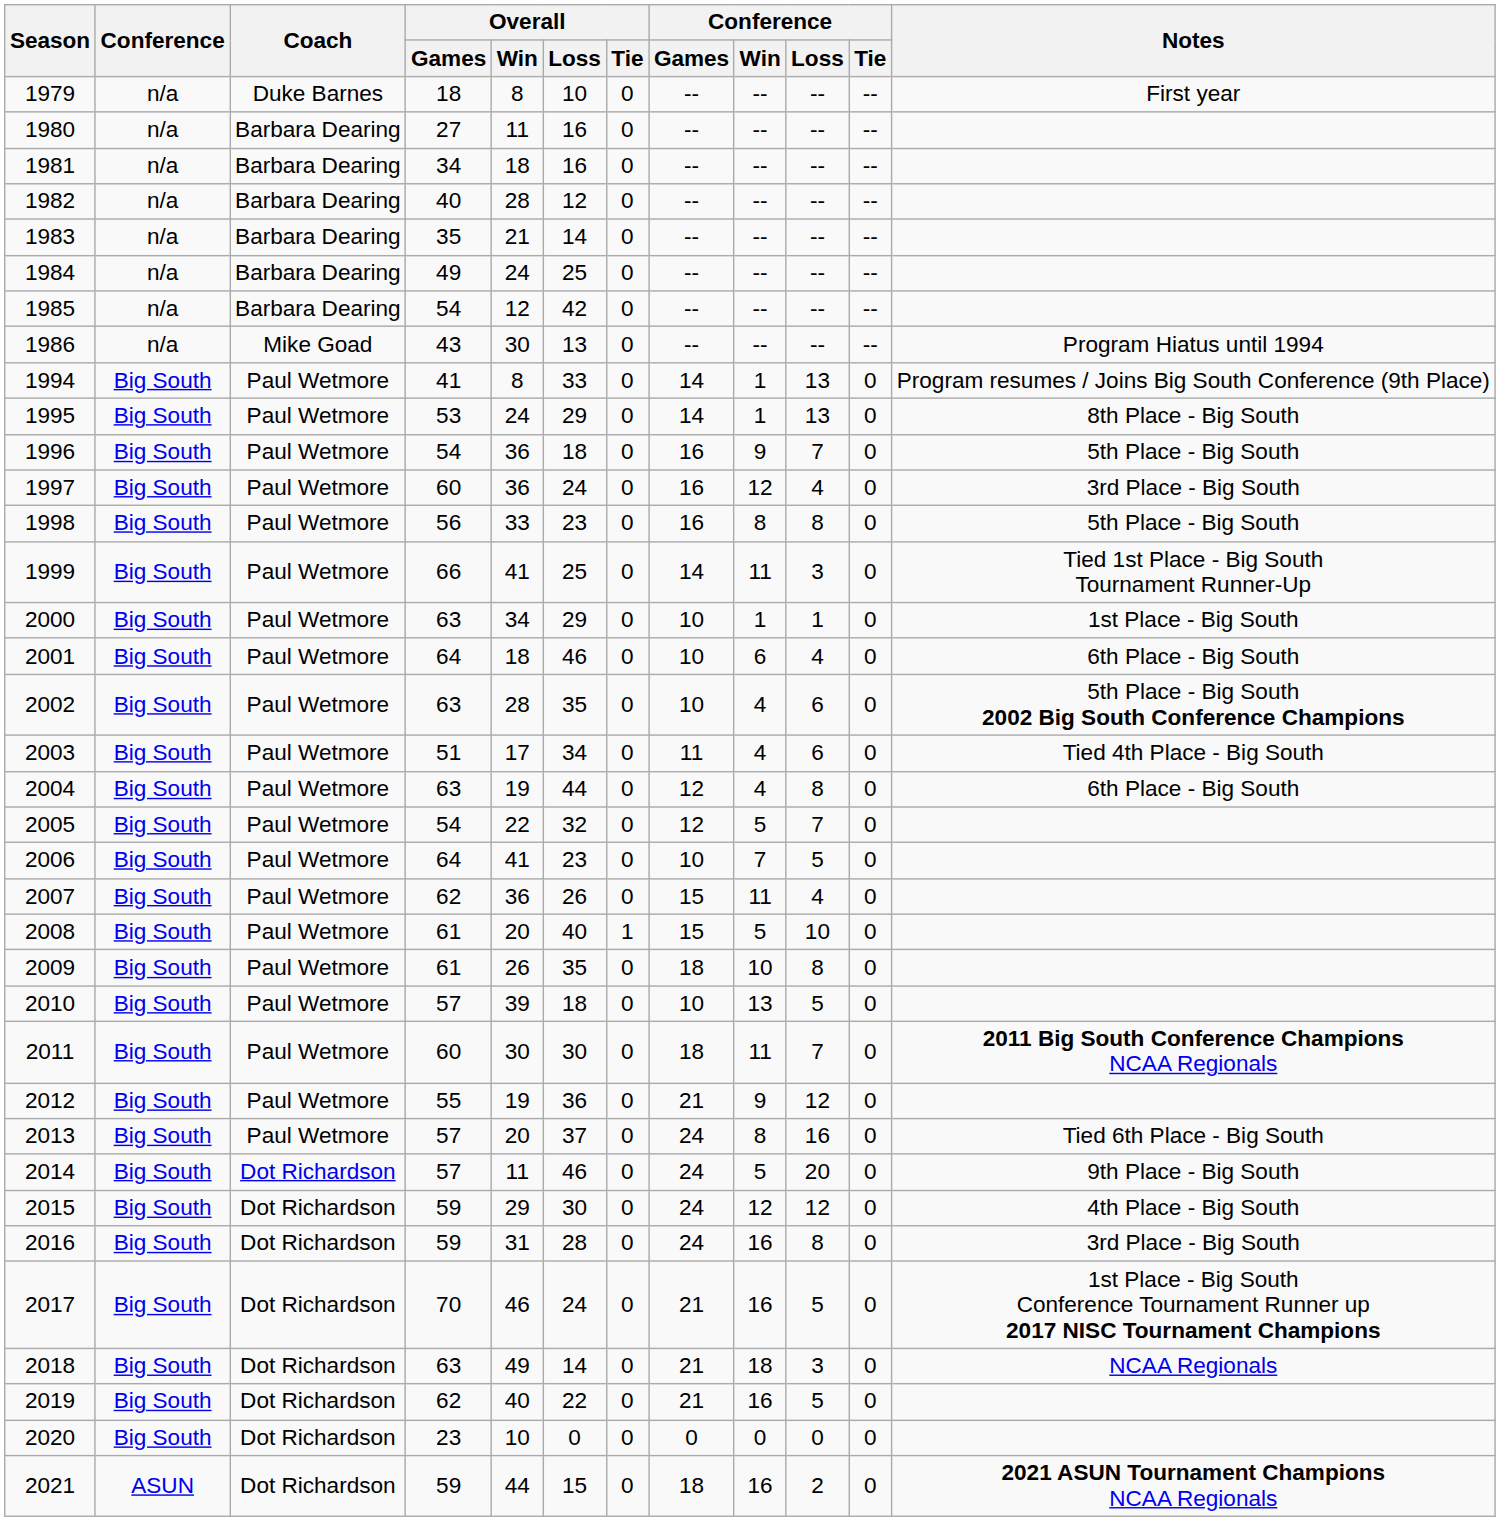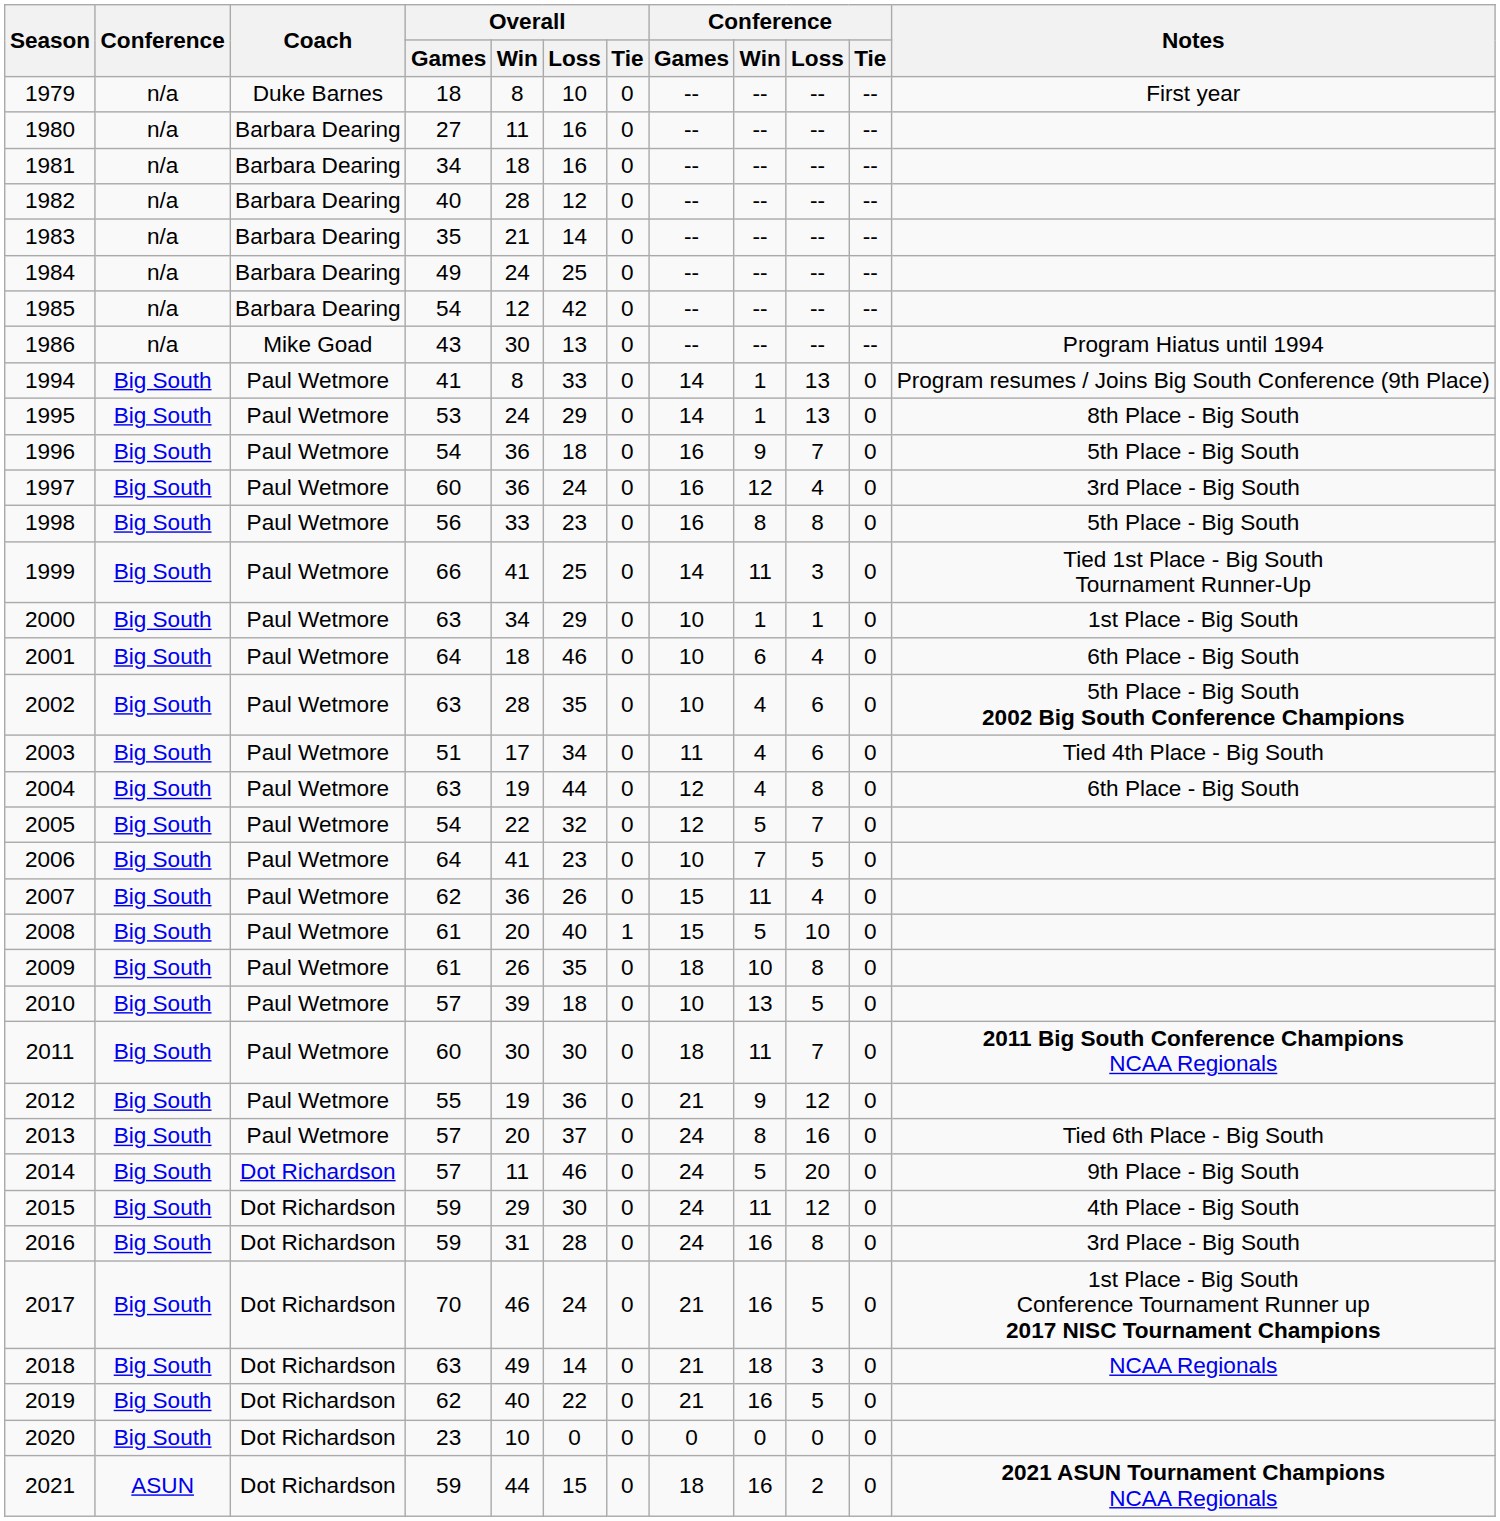2015 | Conference / Win: 12 -> 11
